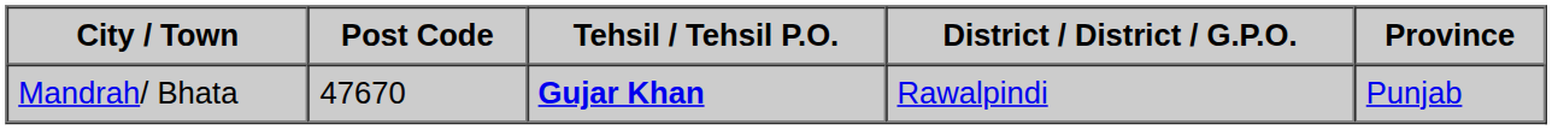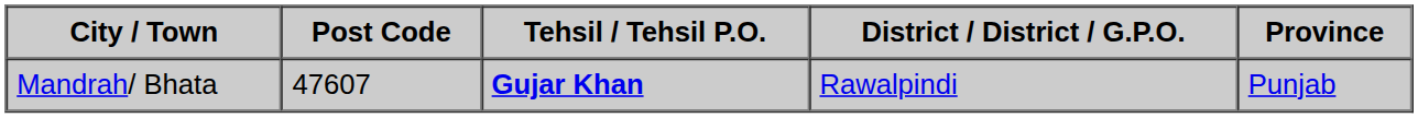Mandrah/ Bhata | Post Code: 47670 -> 47607
